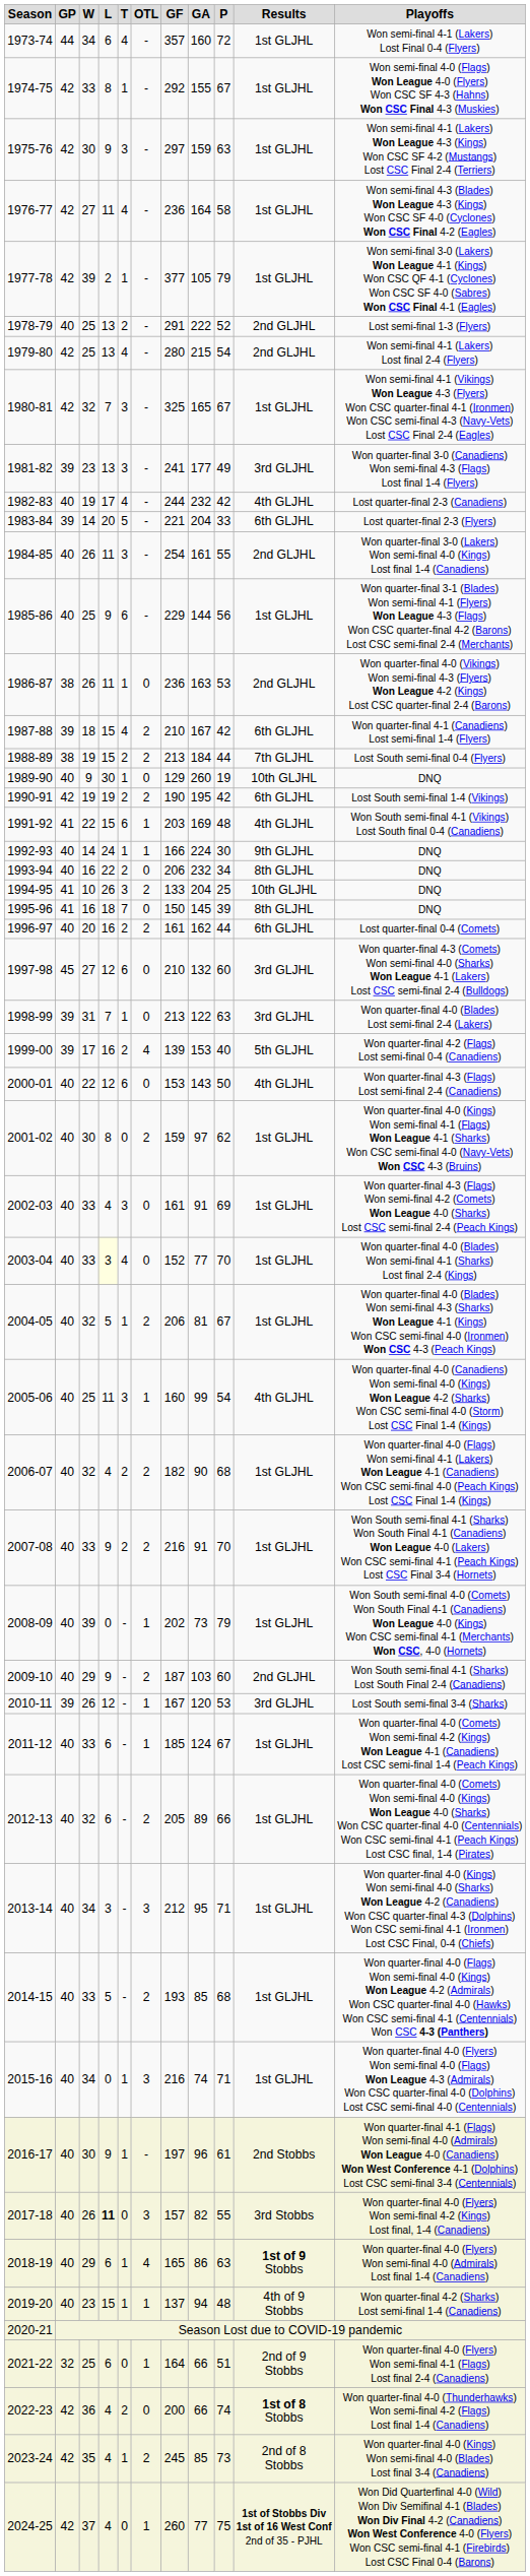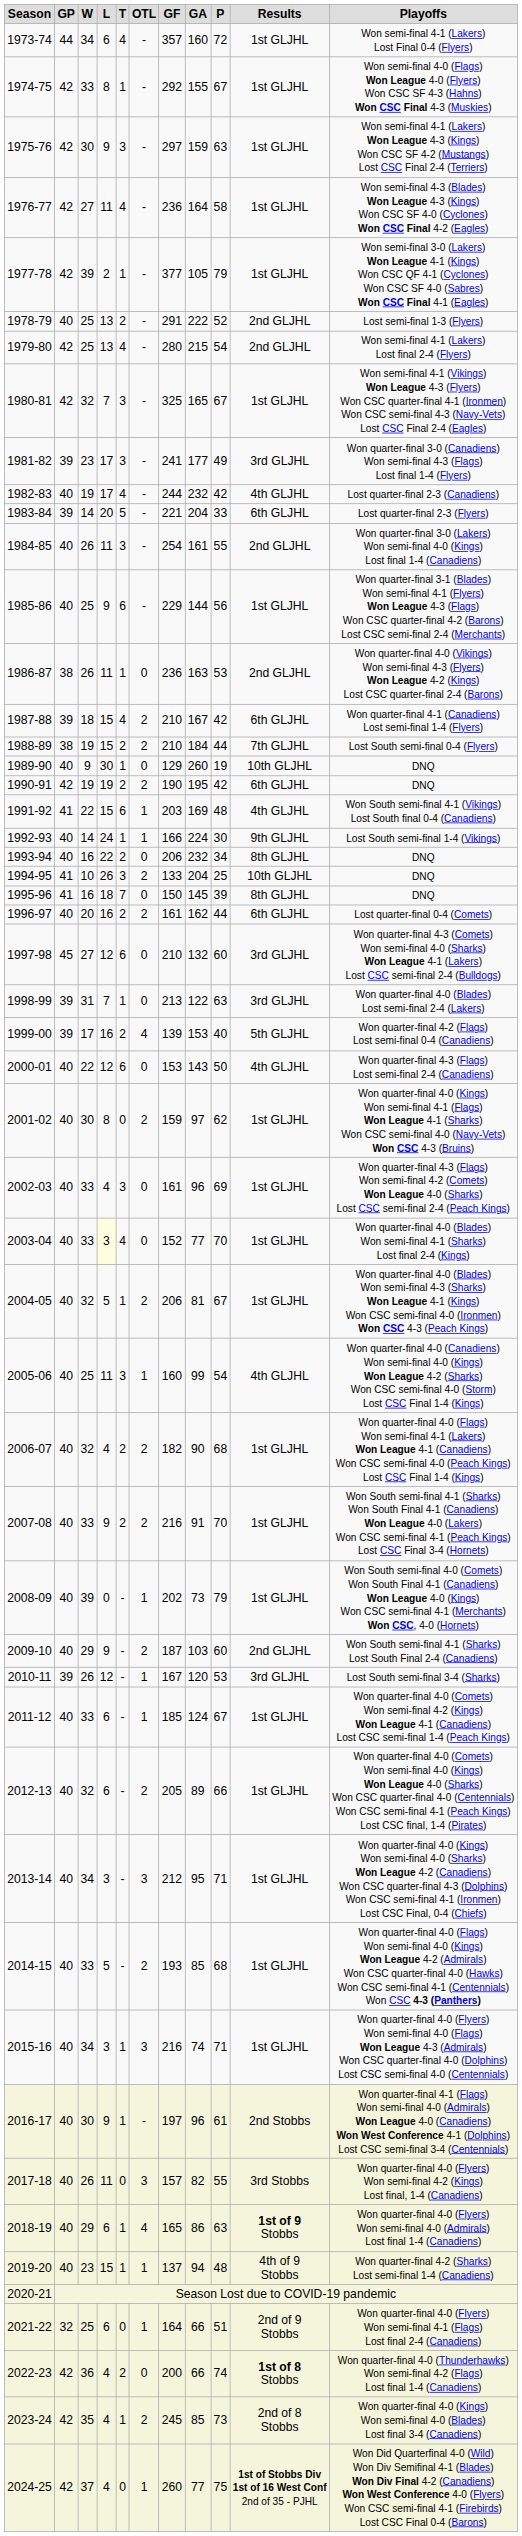1981-82 | L: 13 -> 17
1988-89 | GF: 213 -> 210
1990-91 | Playoffs: Lost South semi-final 1-4 (Vikings) -> DNQ
1992-93 | Playoffs: DNQ -> Lost South semi-final 1-4 (Vikings)
2002-03 | GA: 91 -> 96
2015-16 | L: 0 -> 3
2017-18 | L: bold -> normal
